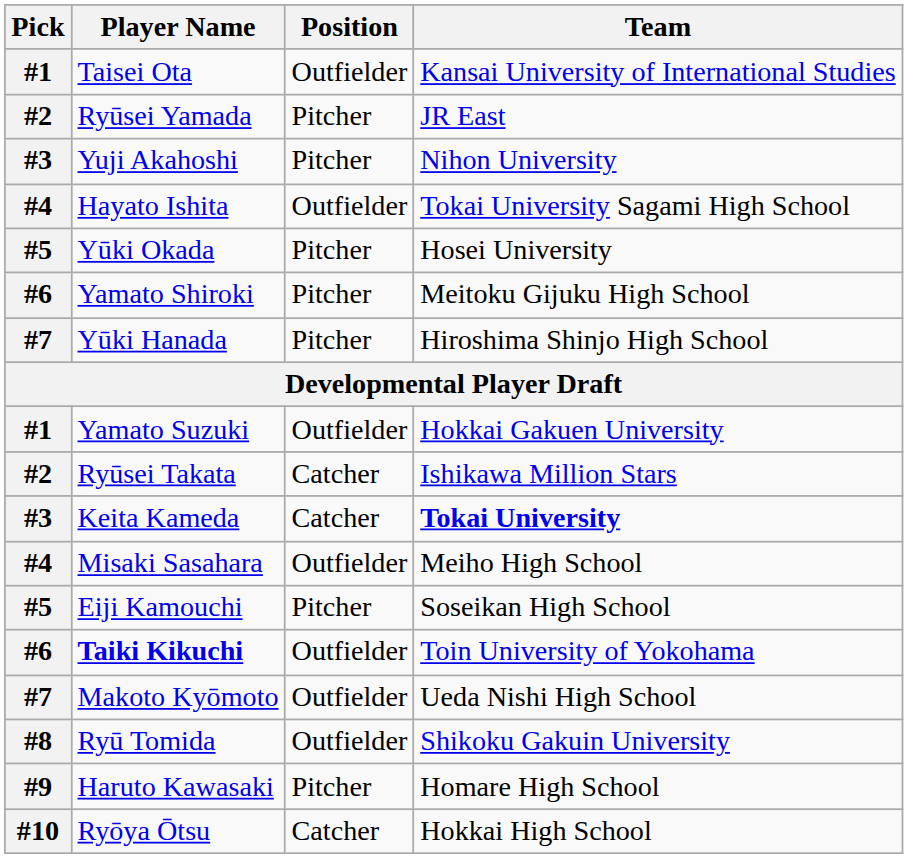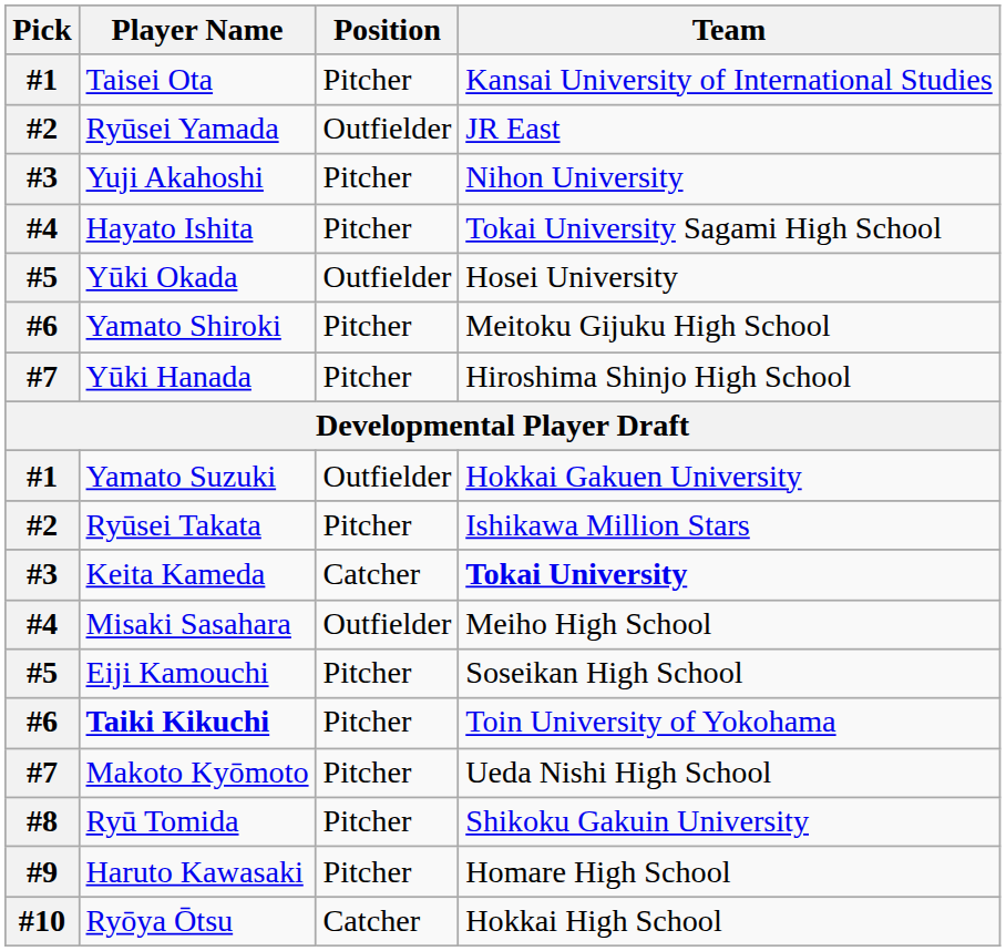Taisei Ota | Position: Outfielder -> Pitcher
Ryūsei Yamada | Position: Pitcher -> Outfielder
Hayato Ishita | Position: Outfielder -> Pitcher
Yūki Okada | Position: Pitcher -> Outfielder
Ryūsei Takata | Position: Catcher -> Pitcher
Taiki Kikuchi | Position: Outfielder -> Pitcher
Makoto Kyōmoto | Position: Outfielder -> Pitcher
Ryū Tomida | Position: Outfielder -> Pitcher
